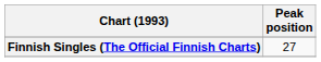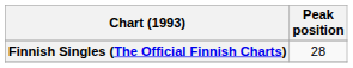Finnish Singles (The Official Finnish Charts) | Peak position: 27 -> 28
